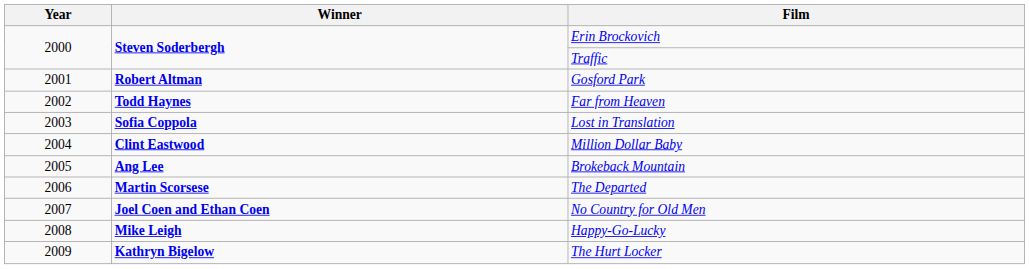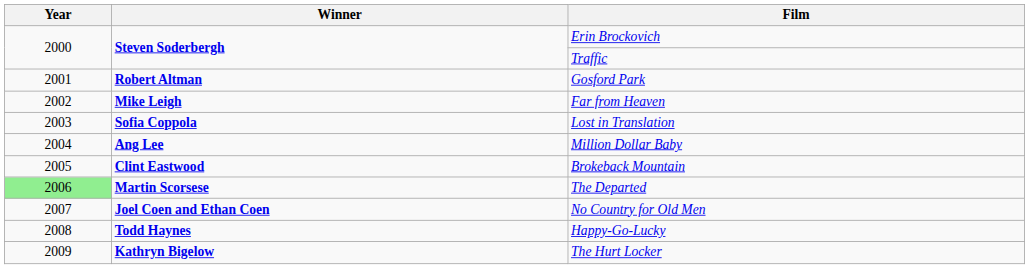Far from Heaven | Winner: Todd Haynes -> Mike Leigh
Million Dollar Baby | Winner: Clint Eastwood -> Ang Lee
Brokeback Mountain | Winner: Ang Lee -> Clint Eastwood
The Departed | Year: no background -> lightgreen background
Happy-Go-Lucky | Winner: Mike Leigh -> Todd Haynes
